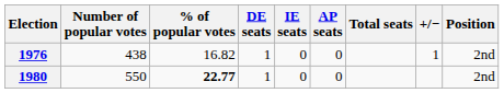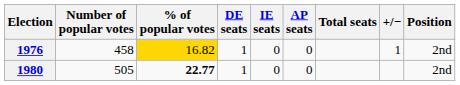1976 | Number of popular votes: 438 -> 458
1976 | % of popular votes: no background -> gold background
1980 | Number of popular votes: 550 -> 505
